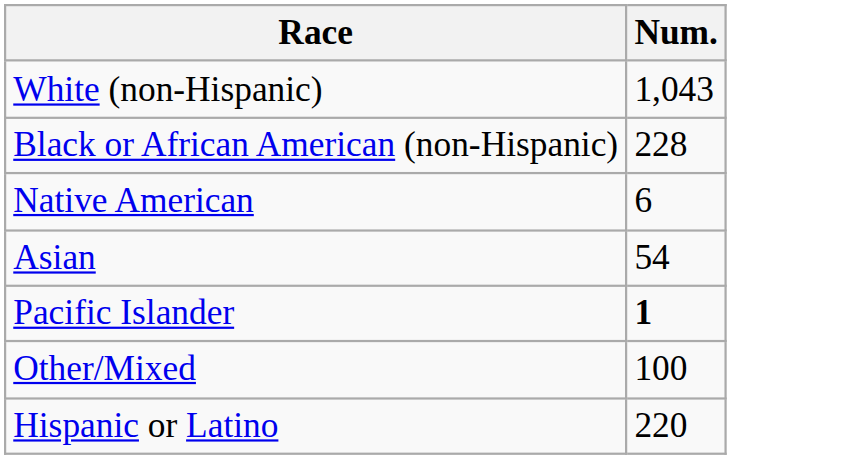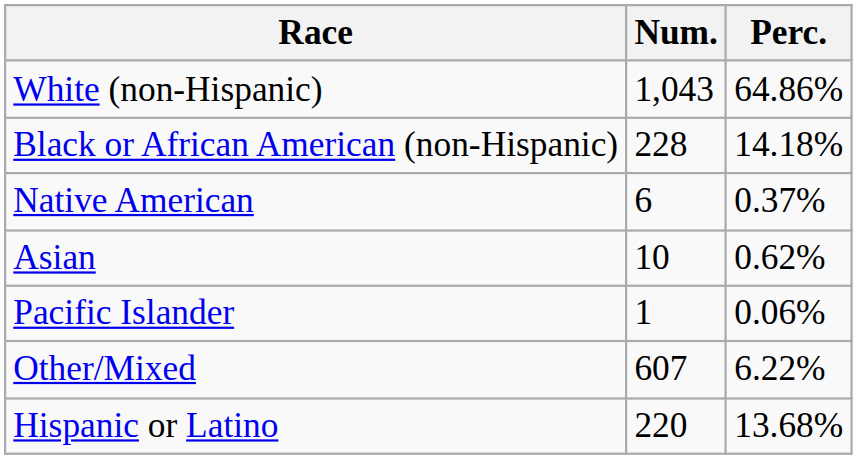+ column: Perc. | 64.86% | 14.18% | 0.37% | 0.62% | 0.06% | 6.22% | 13.68%
Asian | Num.: 54 -> 10
Pacific Islander | Num.: bold -> normal
Other/Mixed | Num.: 100 -> 607
